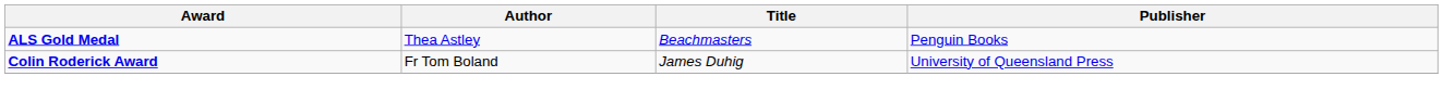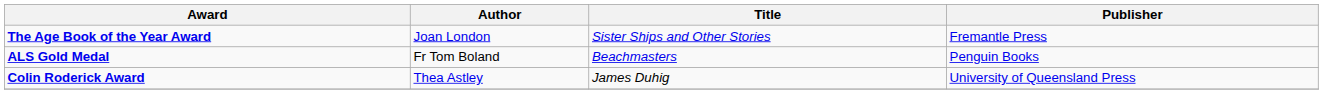+ row: The Age Book of the Year Award | Joan London | Sister Ships and Other Stories | Fremantle Press
ALS Gold Medal | Author: Thea Astley -> Fr Tom Boland
Colin Roderick Award | Author: Fr Tom Boland -> Thea Astley
